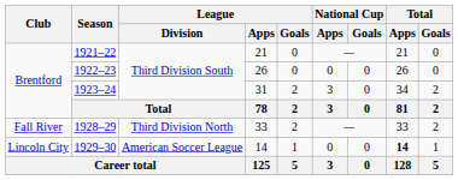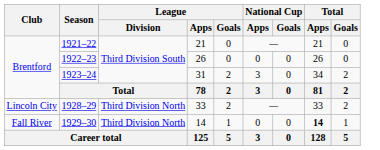1928–29 | Club: Fall River -> Lincoln City
1929–30 | Club: Lincoln City -> Fall River
1929–30 | League / Division: American Soccer League -> Third Division North
